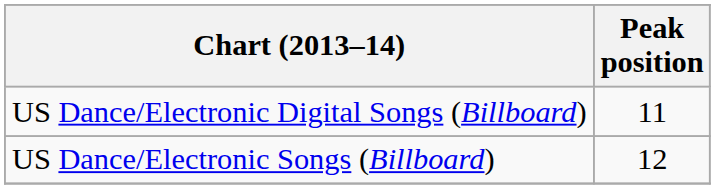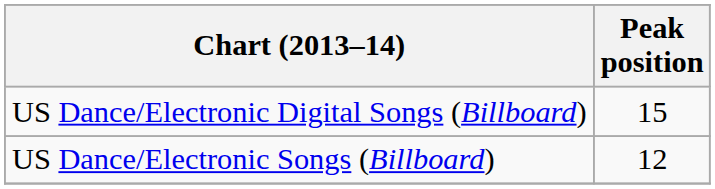US Dance/Electronic Digital Songs (Billboard) | Peak position: 11 -> 15
